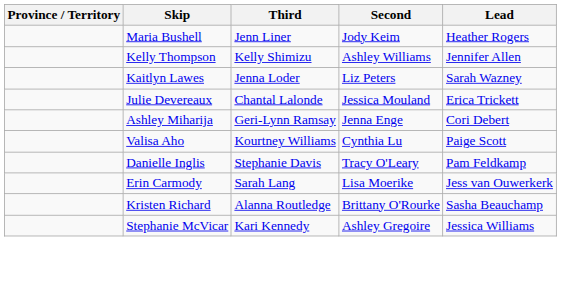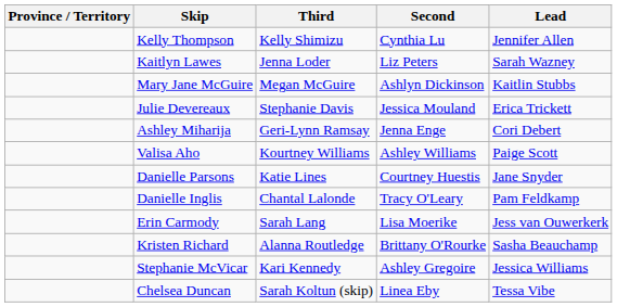- row: Maria Bushell | Jenn Liner | Jody Keim | Heather Rogers
Kelly Thompson | Second: Ashley Williams -> Cynthia Lu
+ row: Mary Jane McGuire | Megan McGuire | Ashlyn Dickinson | Kaitlin Stubbs
Julie Devereaux | Third: Chantal Lalonde -> Stephanie Davis
Valisa Aho | Second: Cynthia Lu -> Ashley Williams
+ row: Danielle Parsons | Katie Lines | Courtney Huestis | Jane Snyder
Danielle Inglis | Third: Stephanie Davis -> Chantal Lalonde
+ row: Chelsea Duncan | Sarah Koltun (skip) | Linea Eby | Tessa Vibe
